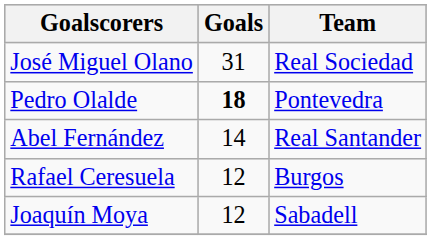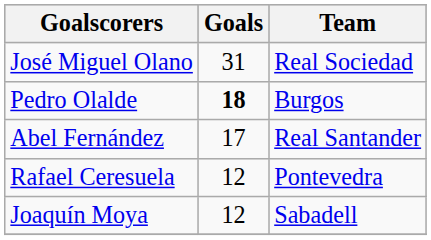Pedro Olalde | Team: Pontevedra -> Burgos
Abel Fernández | Goals: 14 -> 17
Rafael Ceresuela | Team: Burgos -> Pontevedra
